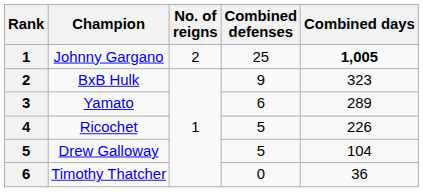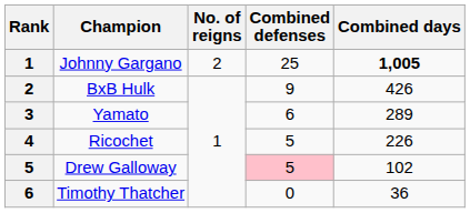BxB Hulk | Combined days: 323 -> 426
Drew Galloway | Combined defenses: no background -> pink background
Drew Galloway | Combined days: 104 -> 102
